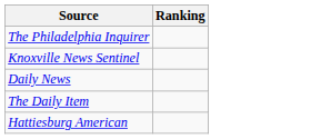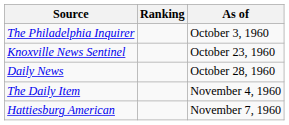+ column: As of | October 3, 1960 | October 23, 1960 | October 28, 1960 | November 4, 1960 | November 7, 1960
